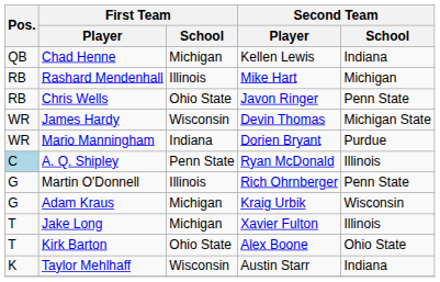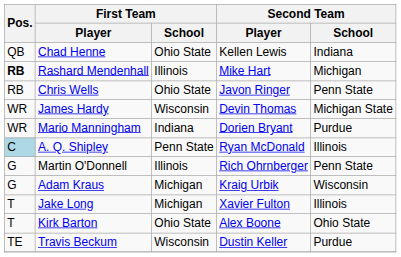Chad Henne | First Team / School: Michigan -> Ohio State
Rashard Mendenhall | Pos.: normal -> bold
+ row: TE | Travis Beckum | Wisconsin | Dustin Keller | Purdue
- row: K | Taylor Mehlhaff | Wisconsin | Austin Starr | Indiana
